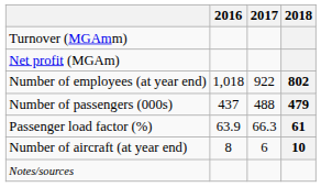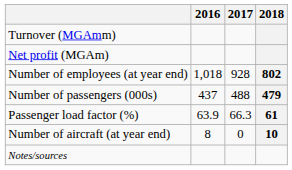Number of employees (at year end) | 2017: 922 -> 928
Number of aircraft (at year end) | 2017: 6 -> 0
